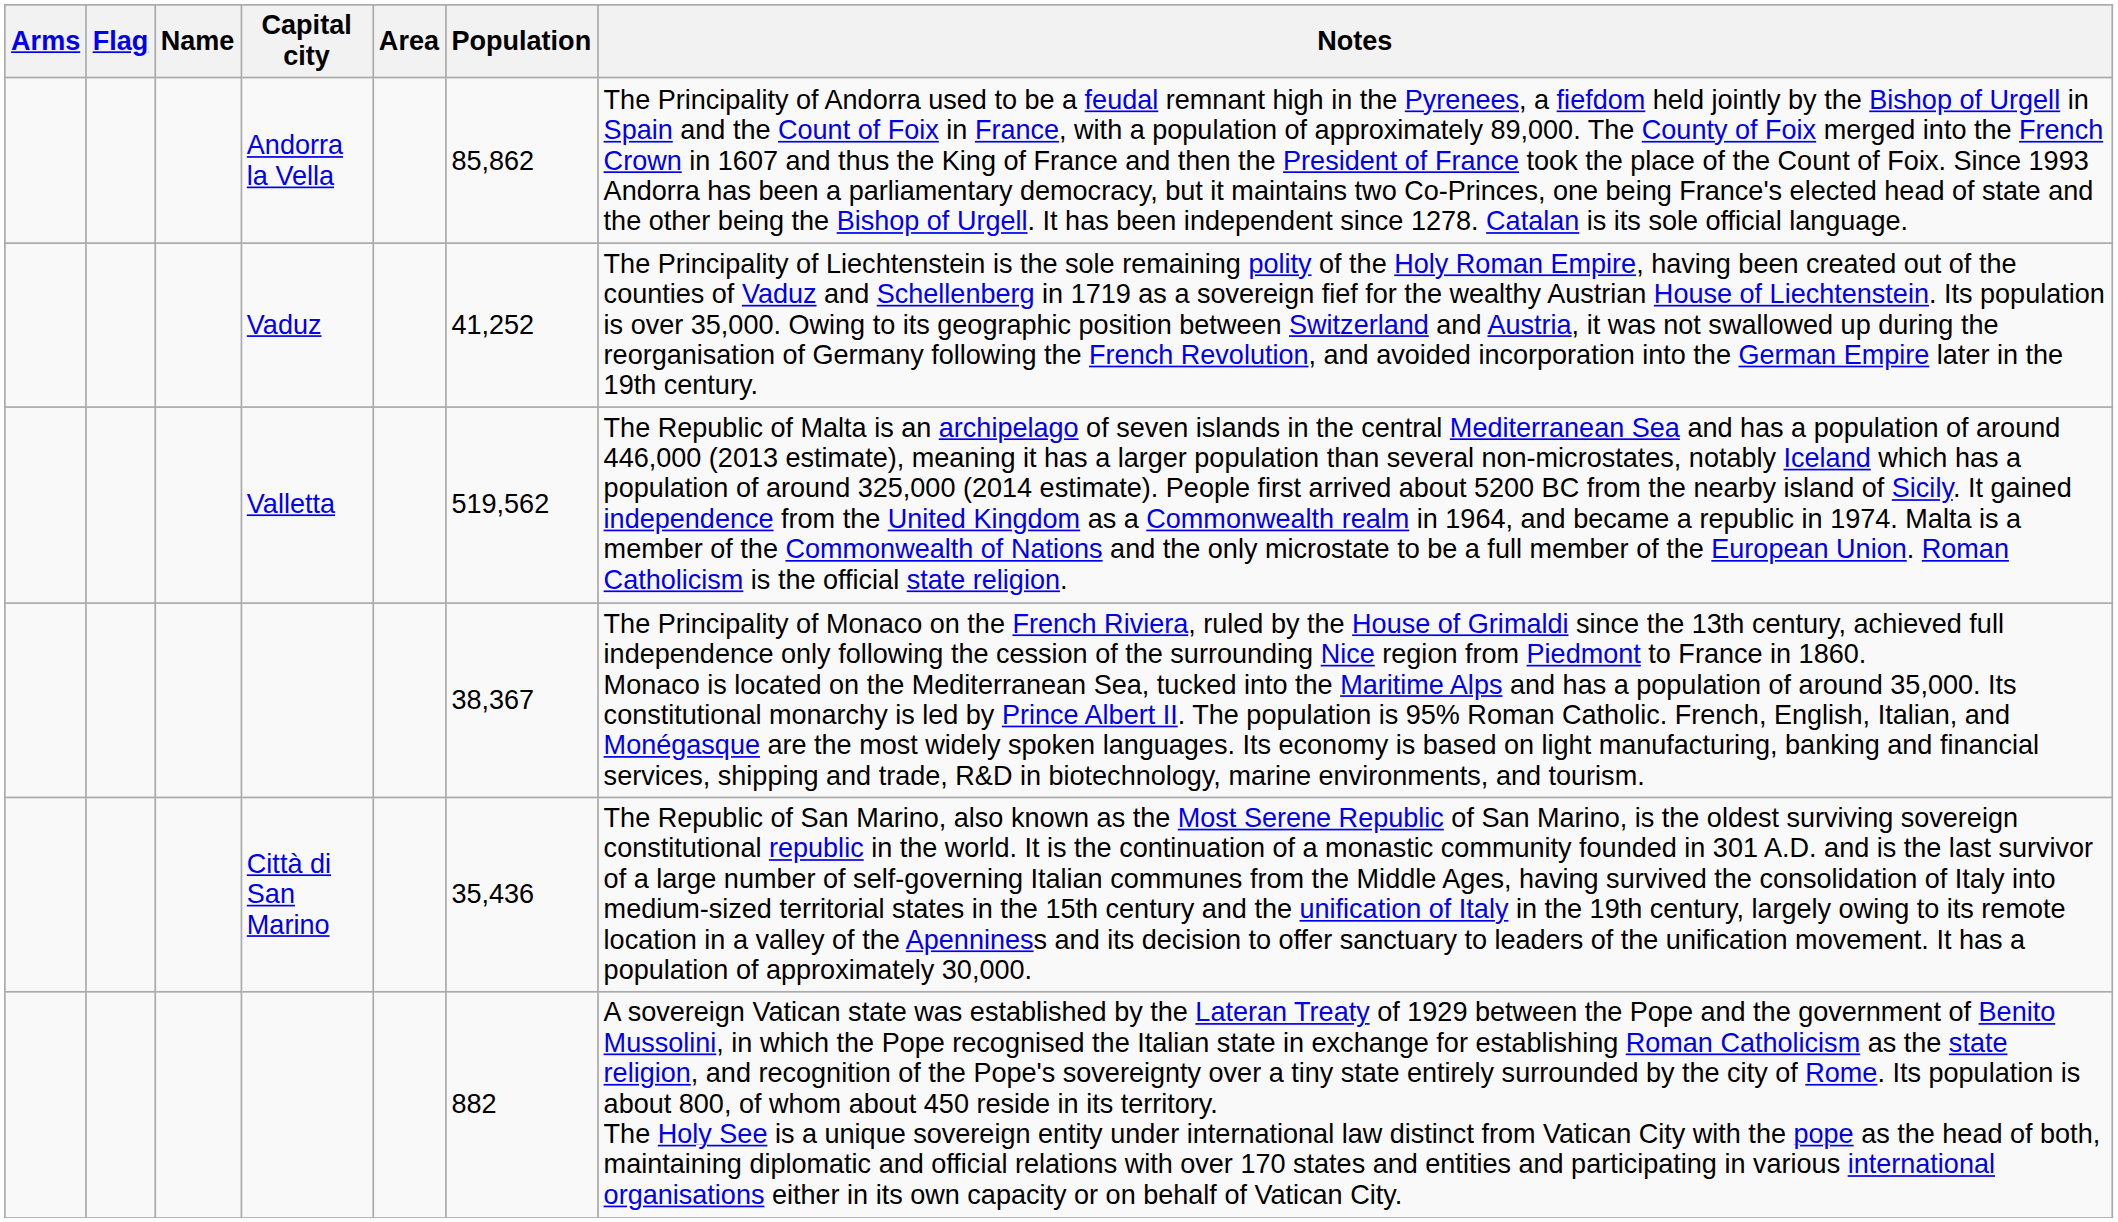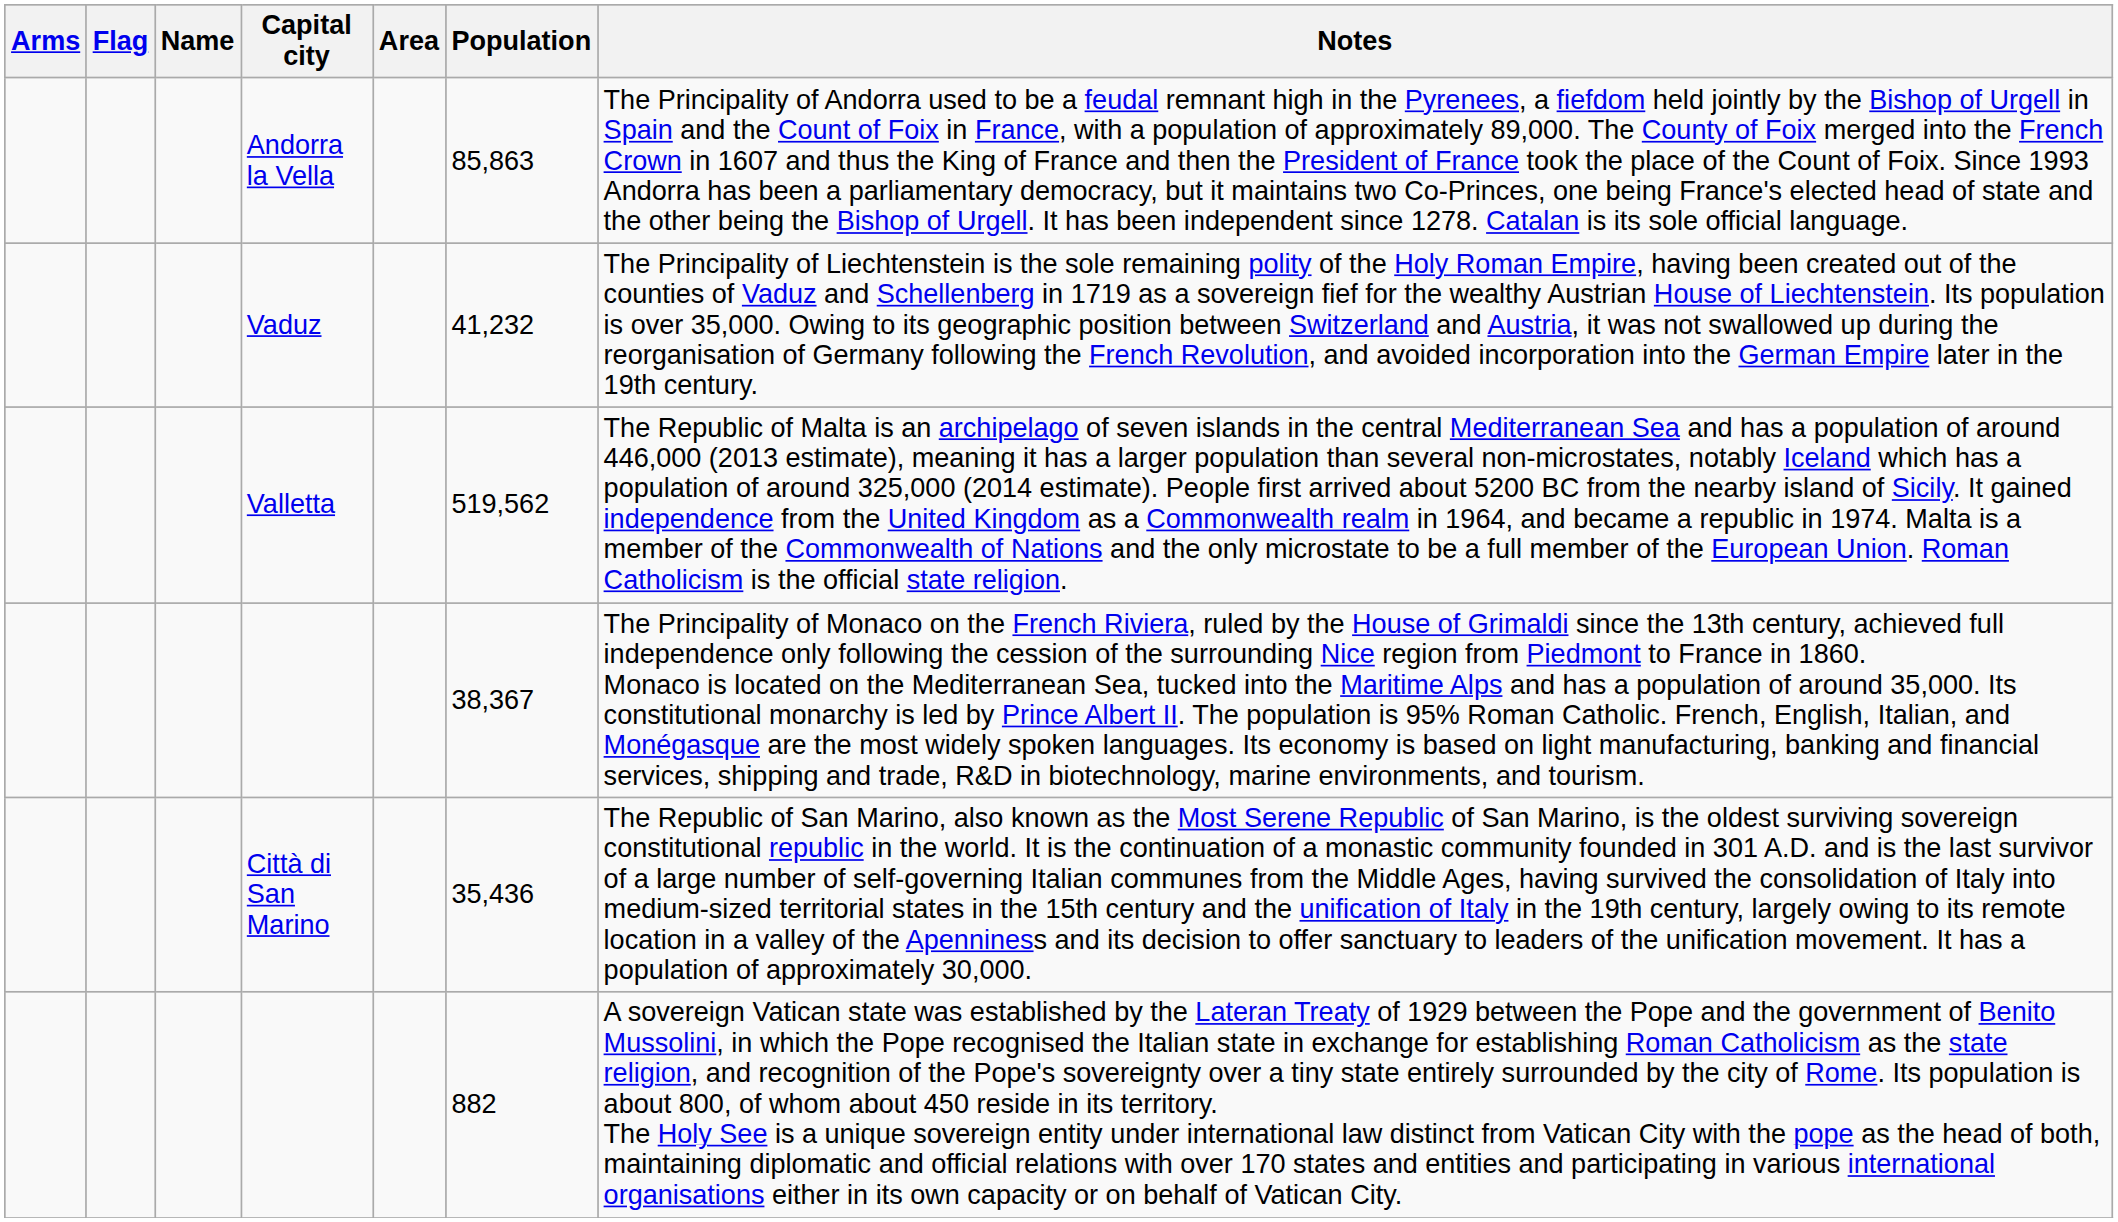Andorra la Vella | Population: 85,862 -> 85,863
Vaduz | Population: 41,252 -> 41,232
